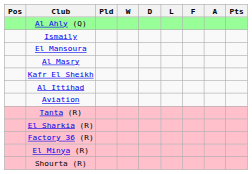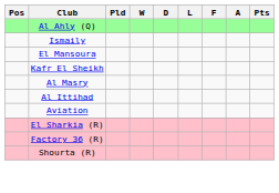rows swapped: Al Masry <-> Kafr El Sheikh
- row: Tanta (R)
- row: El Minya (R)
